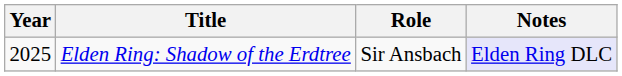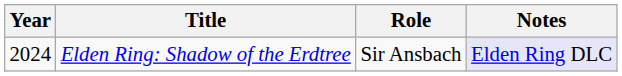Elden Ring: Shadow of the Erdtree | Year: 2025 -> 2024
